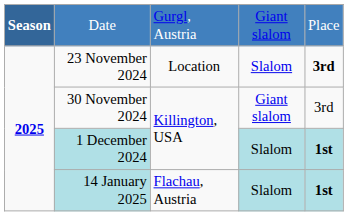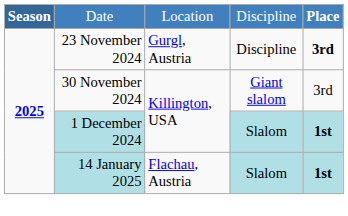Date | column 3: Gurgl, Austria -> Location
Date | column 4: Giant slalom -> Discipline
Date | column 5: normal -> bold
23 November 2024 | column 3: Location -> Gurgl, Austria
23 November 2024 | column 4: Slalom -> Discipline
